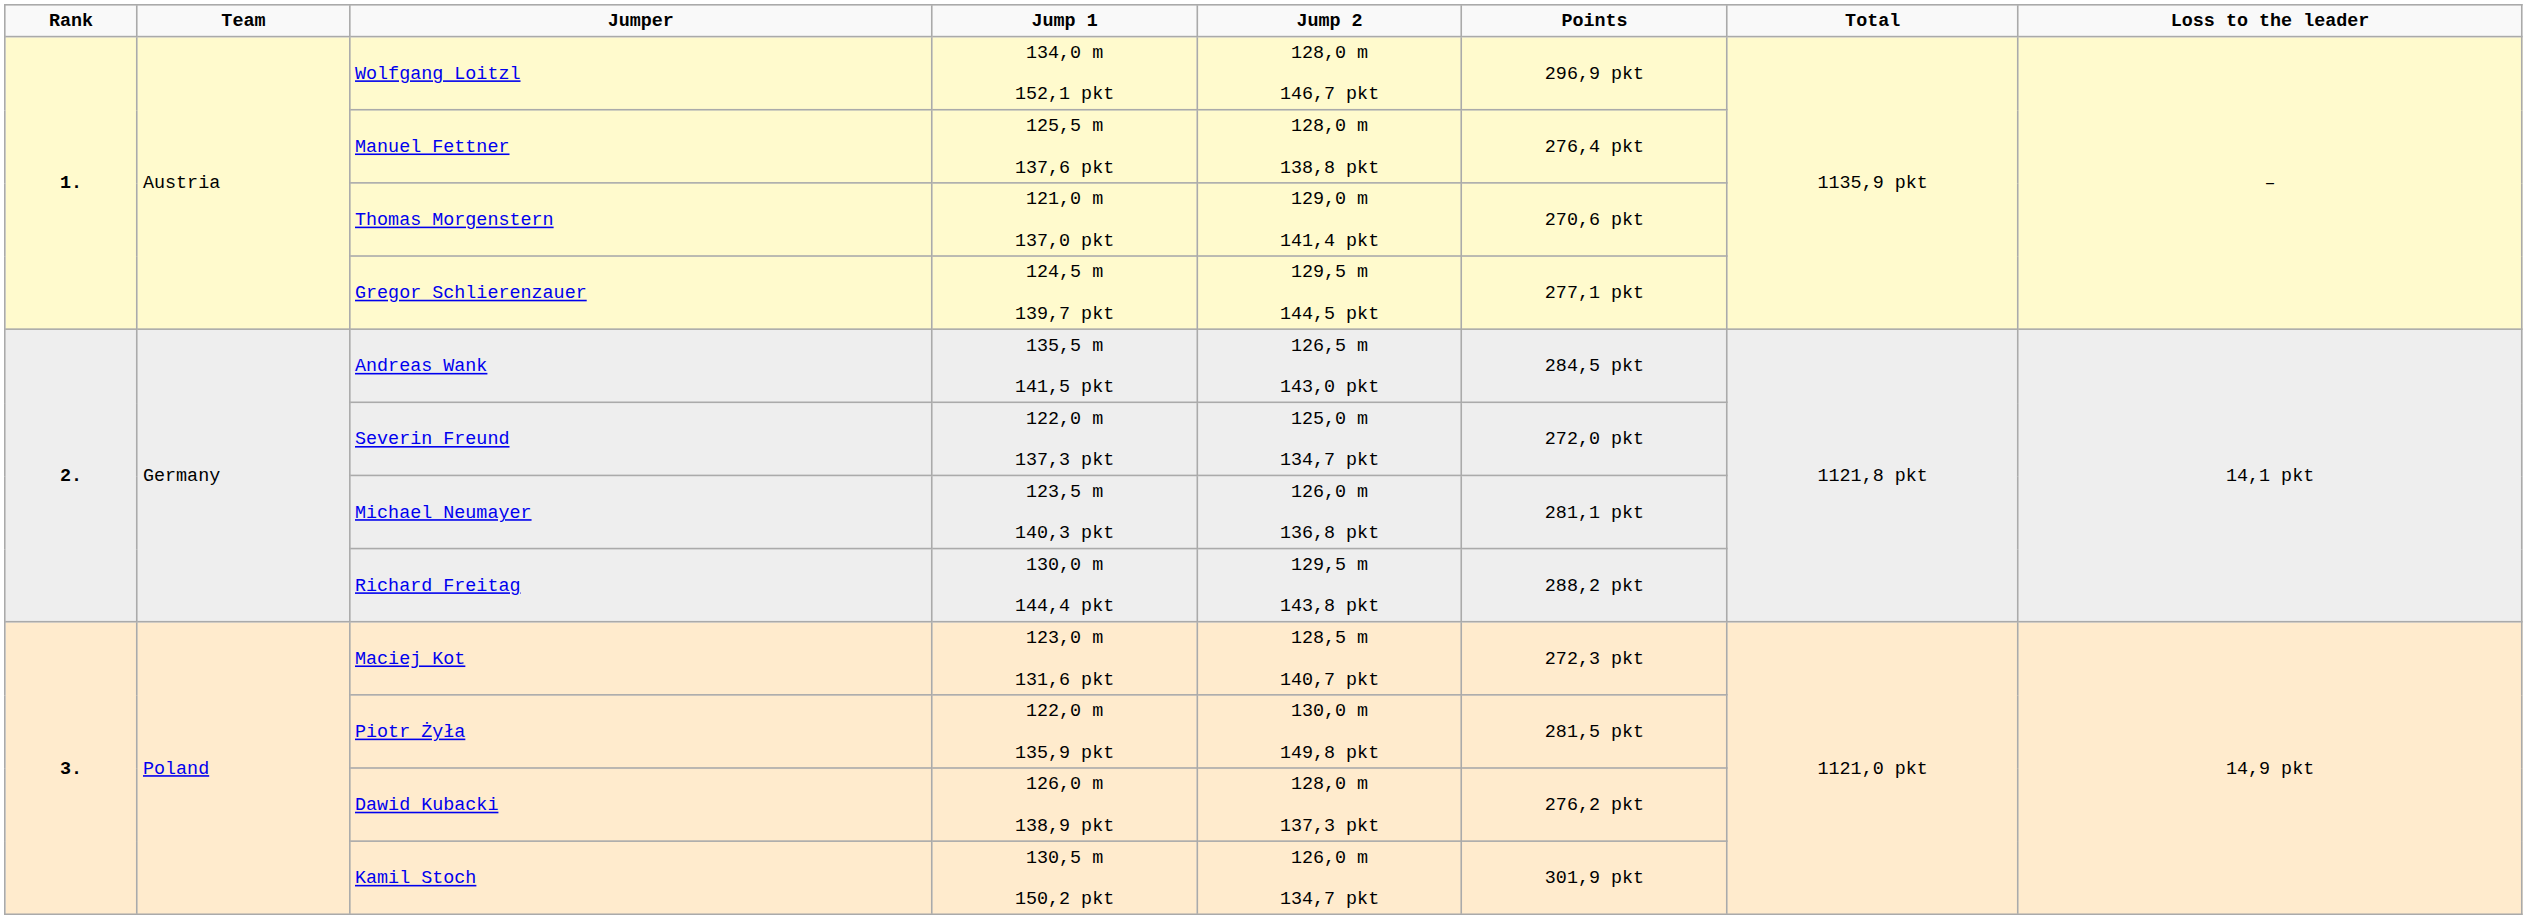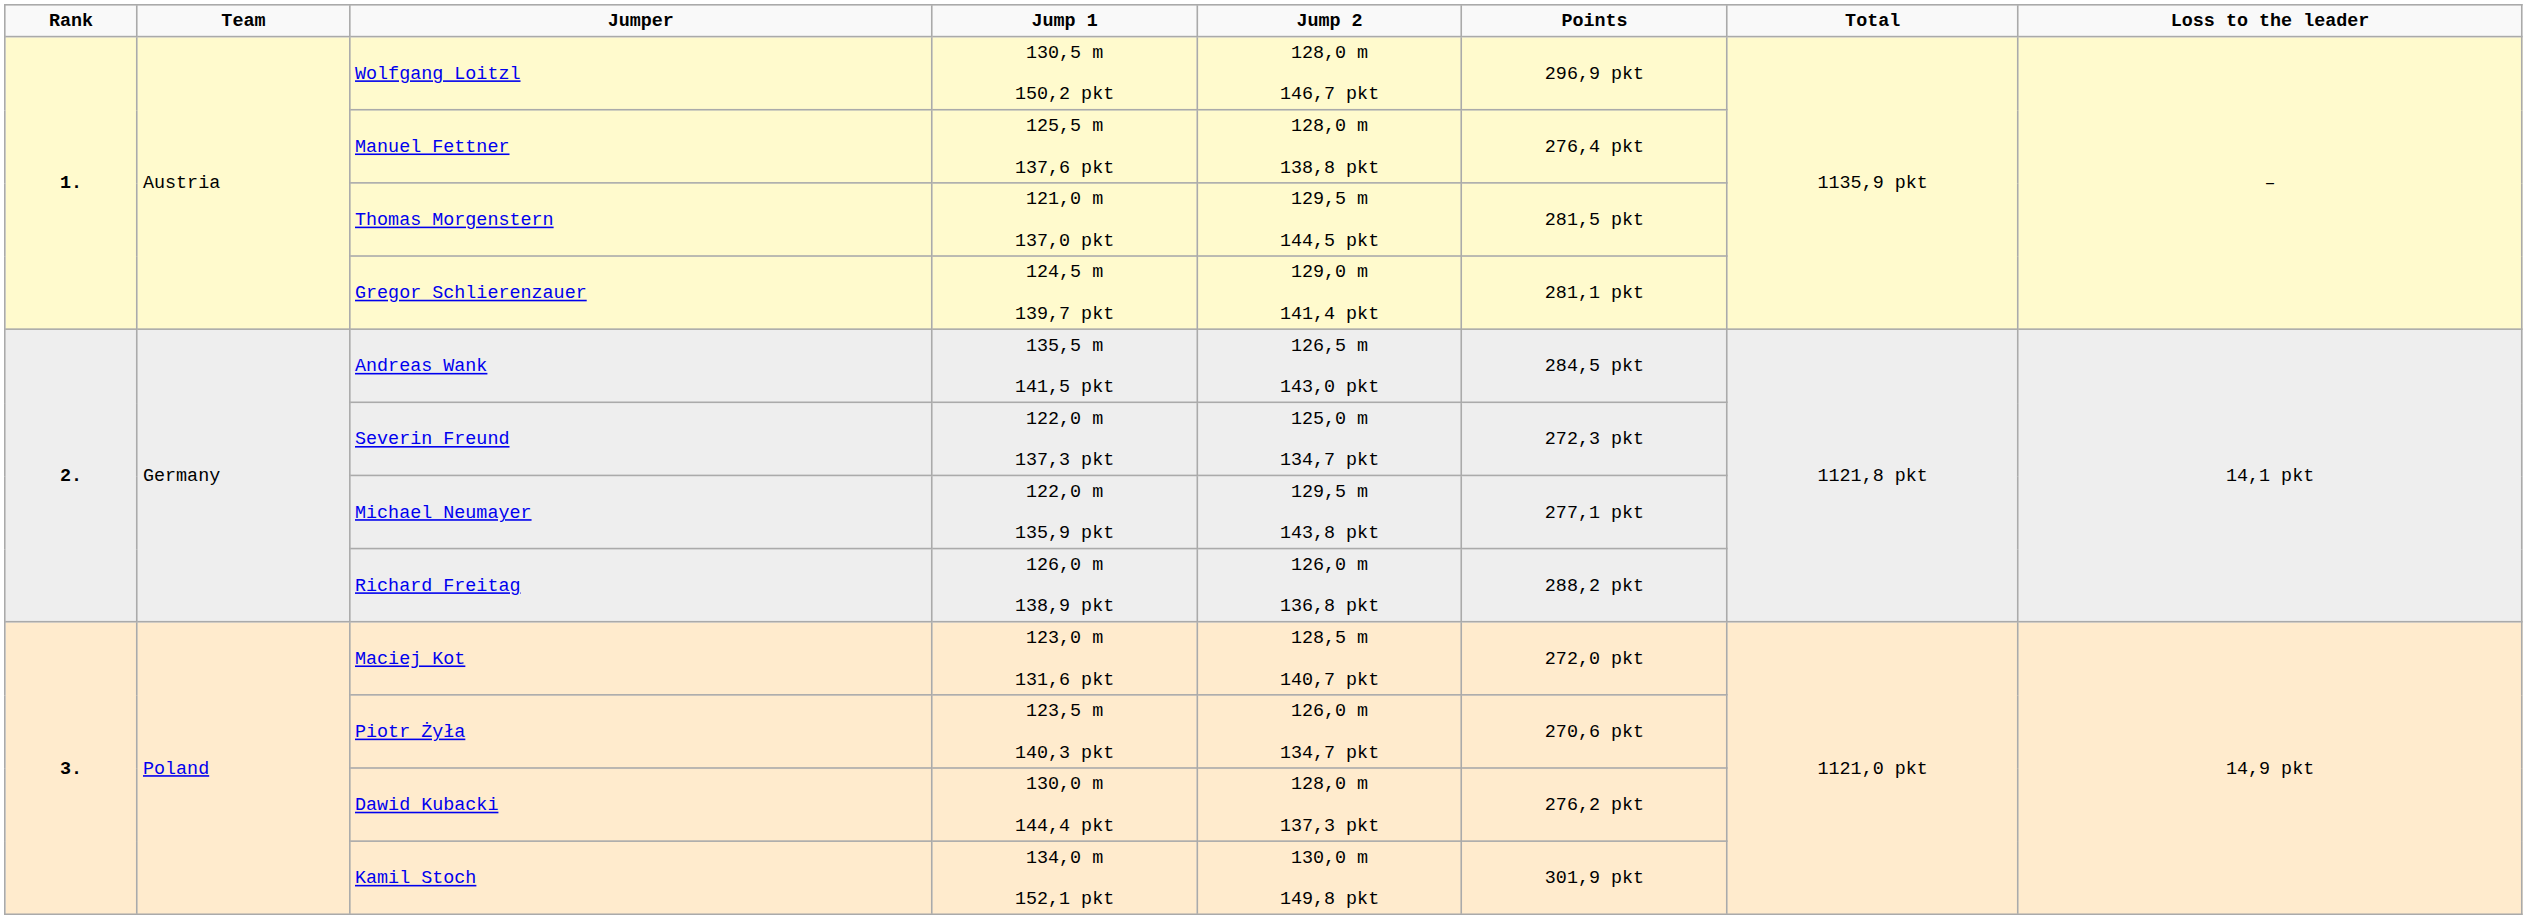Wolfgang Loitzl | Jump 1: 134,0 m 152,1 pkt -> 130,5 m 150,2 pkt
Thomas Morgenstern | Jump 2: 129,0 m 141,4 pkt -> 129,5 m 144,5 pkt
Thomas Morgenstern | Points: 270,6 pkt -> 281,5 pkt
Gregor Schlierenzauer | Jump 2: 129,5 m 144,5 pkt -> 129,0 m 141,4 pkt
Gregor Schlierenzauer | Points: 277,1 pkt -> 281,1 pkt
Severin Freund | Points: 272,0 pkt -> 272,3 pkt
Michael Neumayer | Jump 1: 123,5 m 140,3 pkt -> 122,0 m 135,9 pkt
Michael Neumayer | Jump 2: 126,0 m 136,8 pkt -> 129,5 m 143,8 pkt
Michael Neumayer | Points: 281,1 pkt -> 277,1 pkt
Richard Freitag | Jump 1: 130,0 m 144,4 pkt -> 126,0 m 138,9 pkt
Richard Freitag | Jump 2: 129,5 m 143,8 pkt -> 126,0 m 136,8 pkt
Maciej Kot | Points: 272,3 pkt -> 272,0 pkt
Piotr Żyła | Jump 1: 122,0 m 135,9 pkt -> 123,5 m 140,3 pkt
Piotr Żyła | Jump 2: 130,0 m 149,8 pkt -> 126,0 m 134,7 pkt
Piotr Żyła | Points: 281,5 pkt -> 270,6 pkt
Dawid Kubacki | Jump 1: 126,0 m 138,9 pkt -> 130,0 m 144,4 pkt
Kamil Stoch | Jump 1: 130,5 m 150,2 pkt -> 134,0 m 152,1 pkt
Kamil Stoch | Jump 2: 126,0 m 134,7 pkt -> 130,0 m 149,8 pkt
